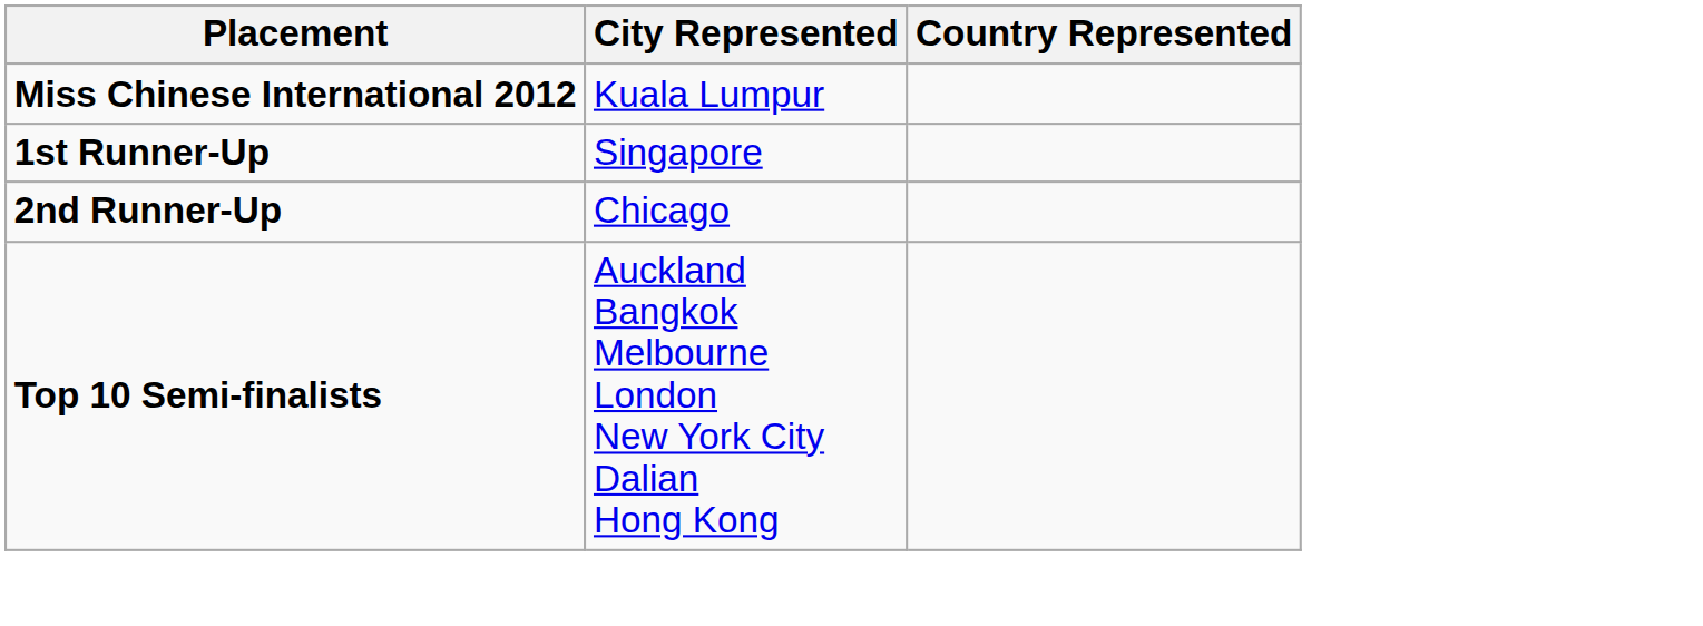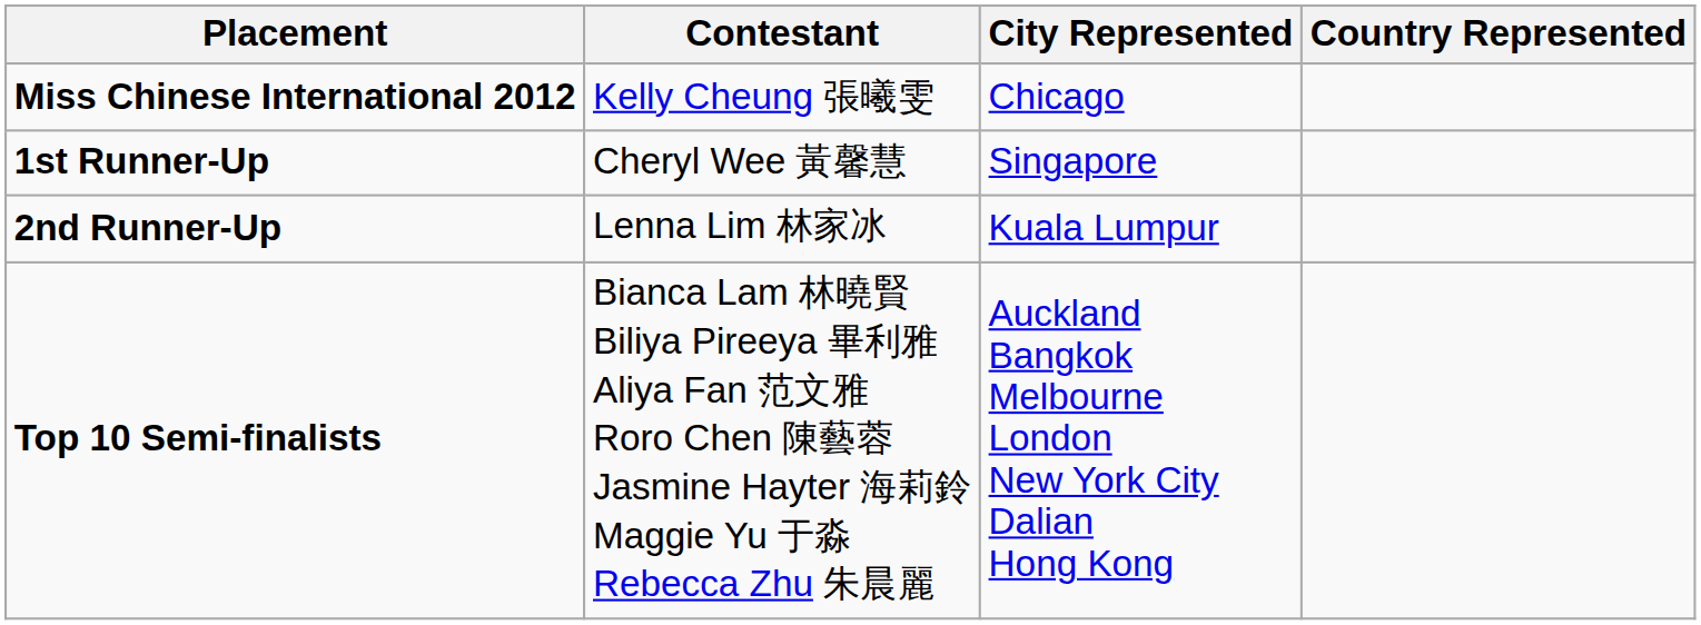+ column: Contestant | Kelly Cheung 張曦雯 | Cheryl Wee 黃馨慧 | Lenna Lim 林家冰 | Bianca Lam 林曉賢 Biliya Pireeya 畢利雅 Aliya Fan 范文雅 Roro Chen 陳藝蓉 Jasmine Hayter 海莉鈴 Maggie Yu 于淼 Rebecca Zhu 朱晨麗
Miss Chinese International 2012 | City Represented: Kuala Lumpur -> Chicago
2nd Runner-Up | City Represented: Chicago -> Kuala Lumpur
